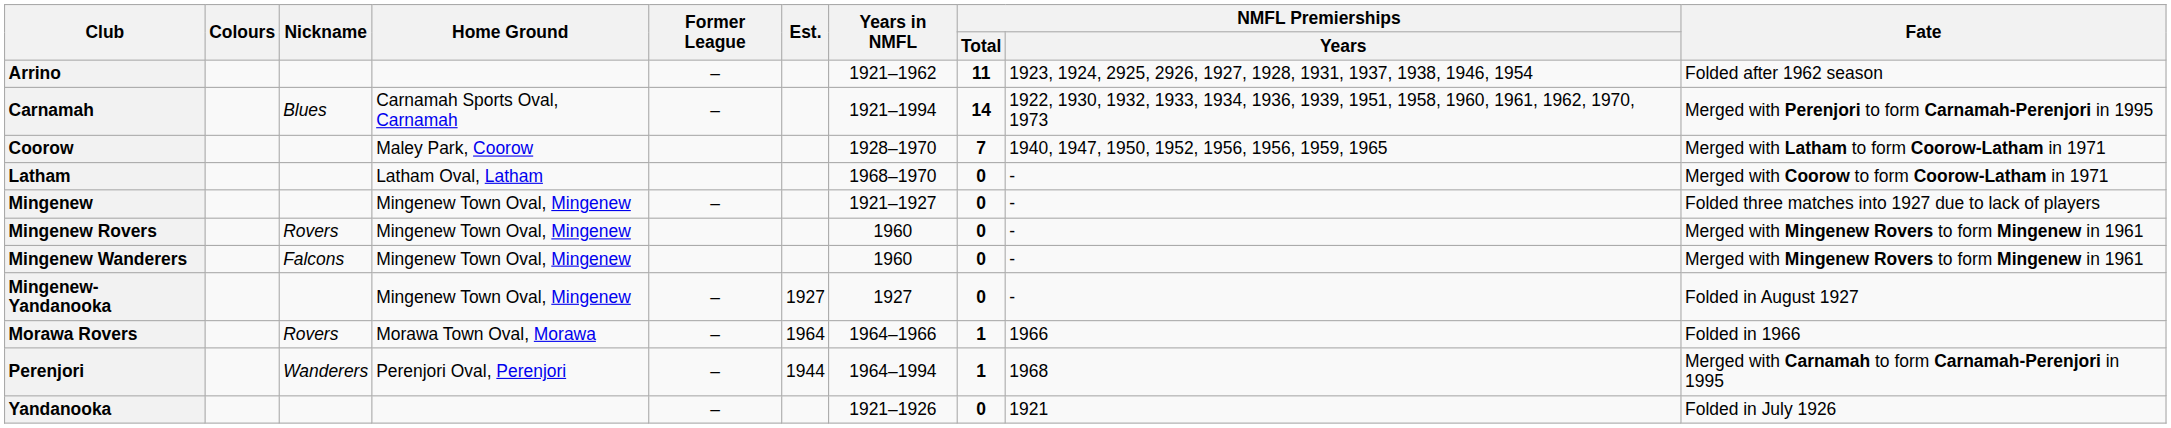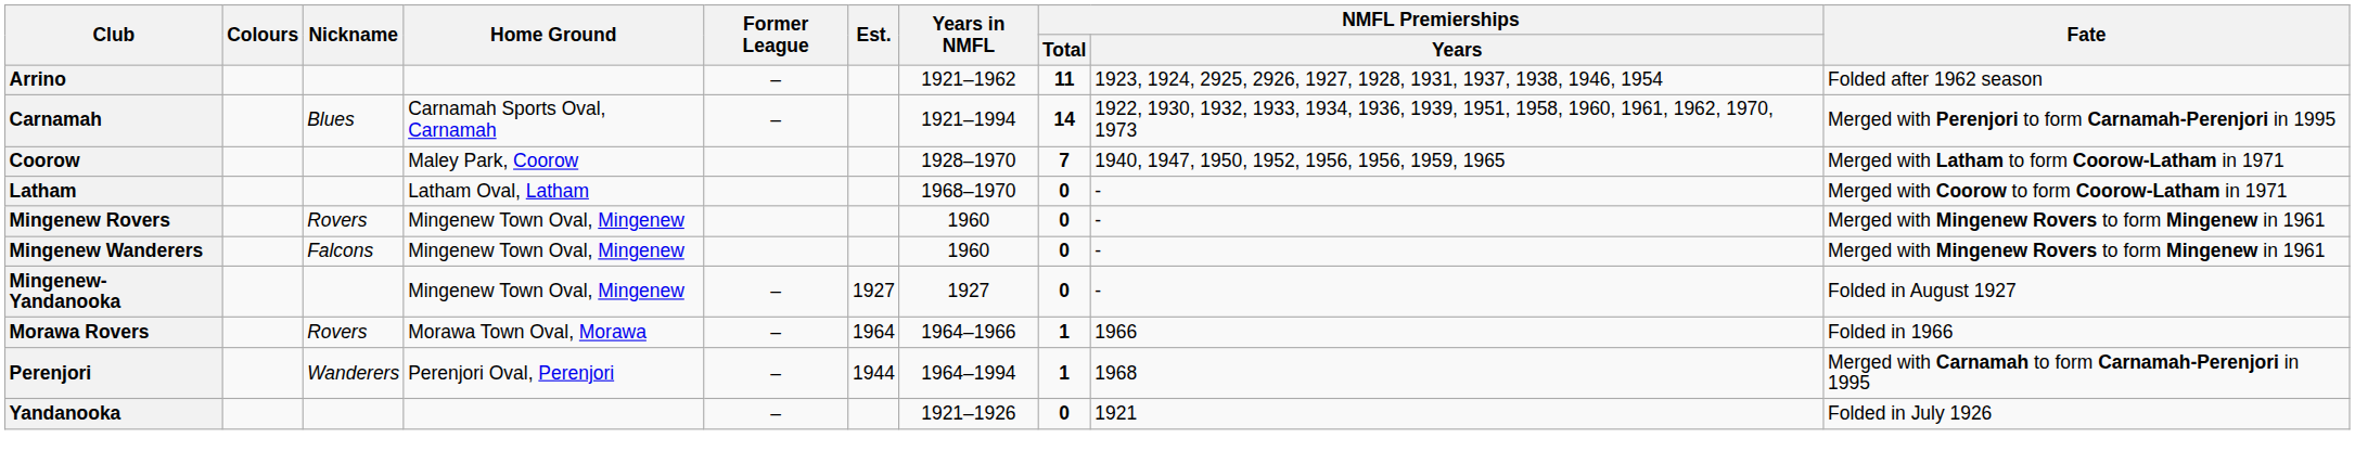- row: Mingenew | Mingenew Town Oval, Mingenew | – | 1921–1927 | 0 | - | Folded three matches into 1927 due to lack of players
